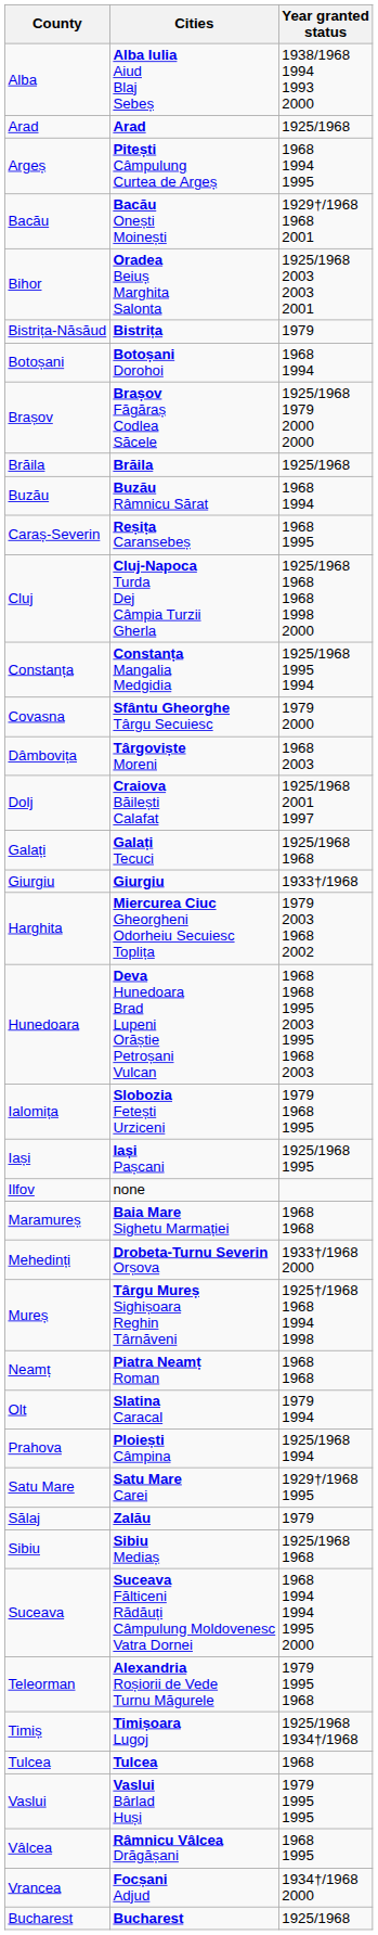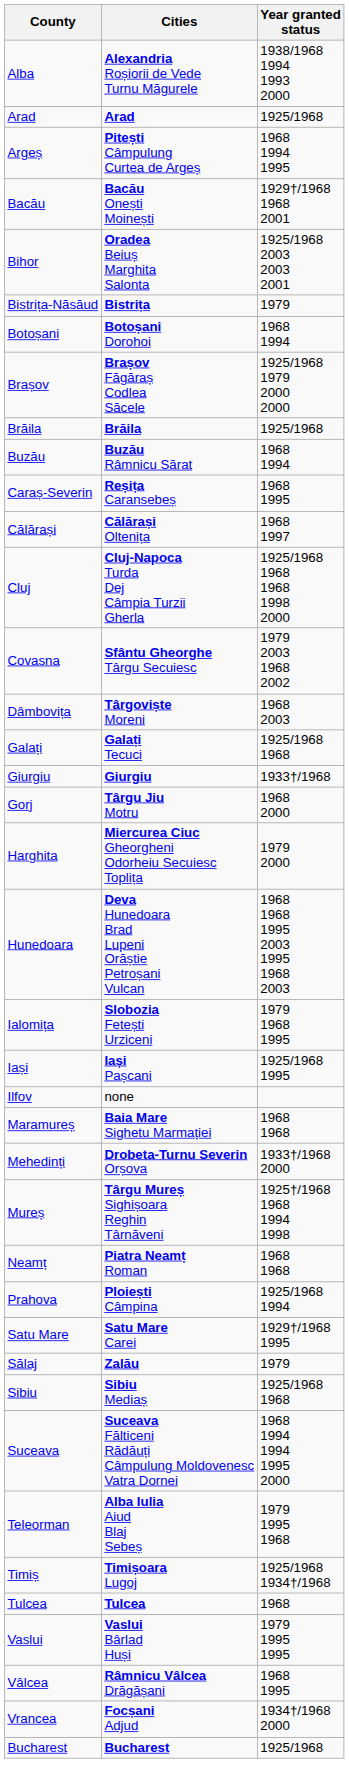Alba | Cities: Alba Iulia Aiud Blaj Sebeș -> Alexandria Roșiorii de Vede Turnu Măgurele
+ row: Călărași | Călărași Oltenița | 1968 1997
- row: Constanța | Constanța Mangalia Medgidia | 1925/1968 1995 1994
Covasna | Year granted status: 1979 2000 -> 1979 2003 1968 2002
- row: Dolj | Craiova Băilești Calafat | 1925/1968 2001 1997
+ row: Gorj | Târgu Jiu Motru | 1968 2000
Harghita | Year granted status: 1979 2003 1968 2002 -> 1979 2000
- row: Olt | Slatina Caracal | 1979 1994
Teleorman | Cities: Alexandria Roșiorii de Vede Turnu Măgurele -> Alba Iulia Aiud Blaj Sebeș
